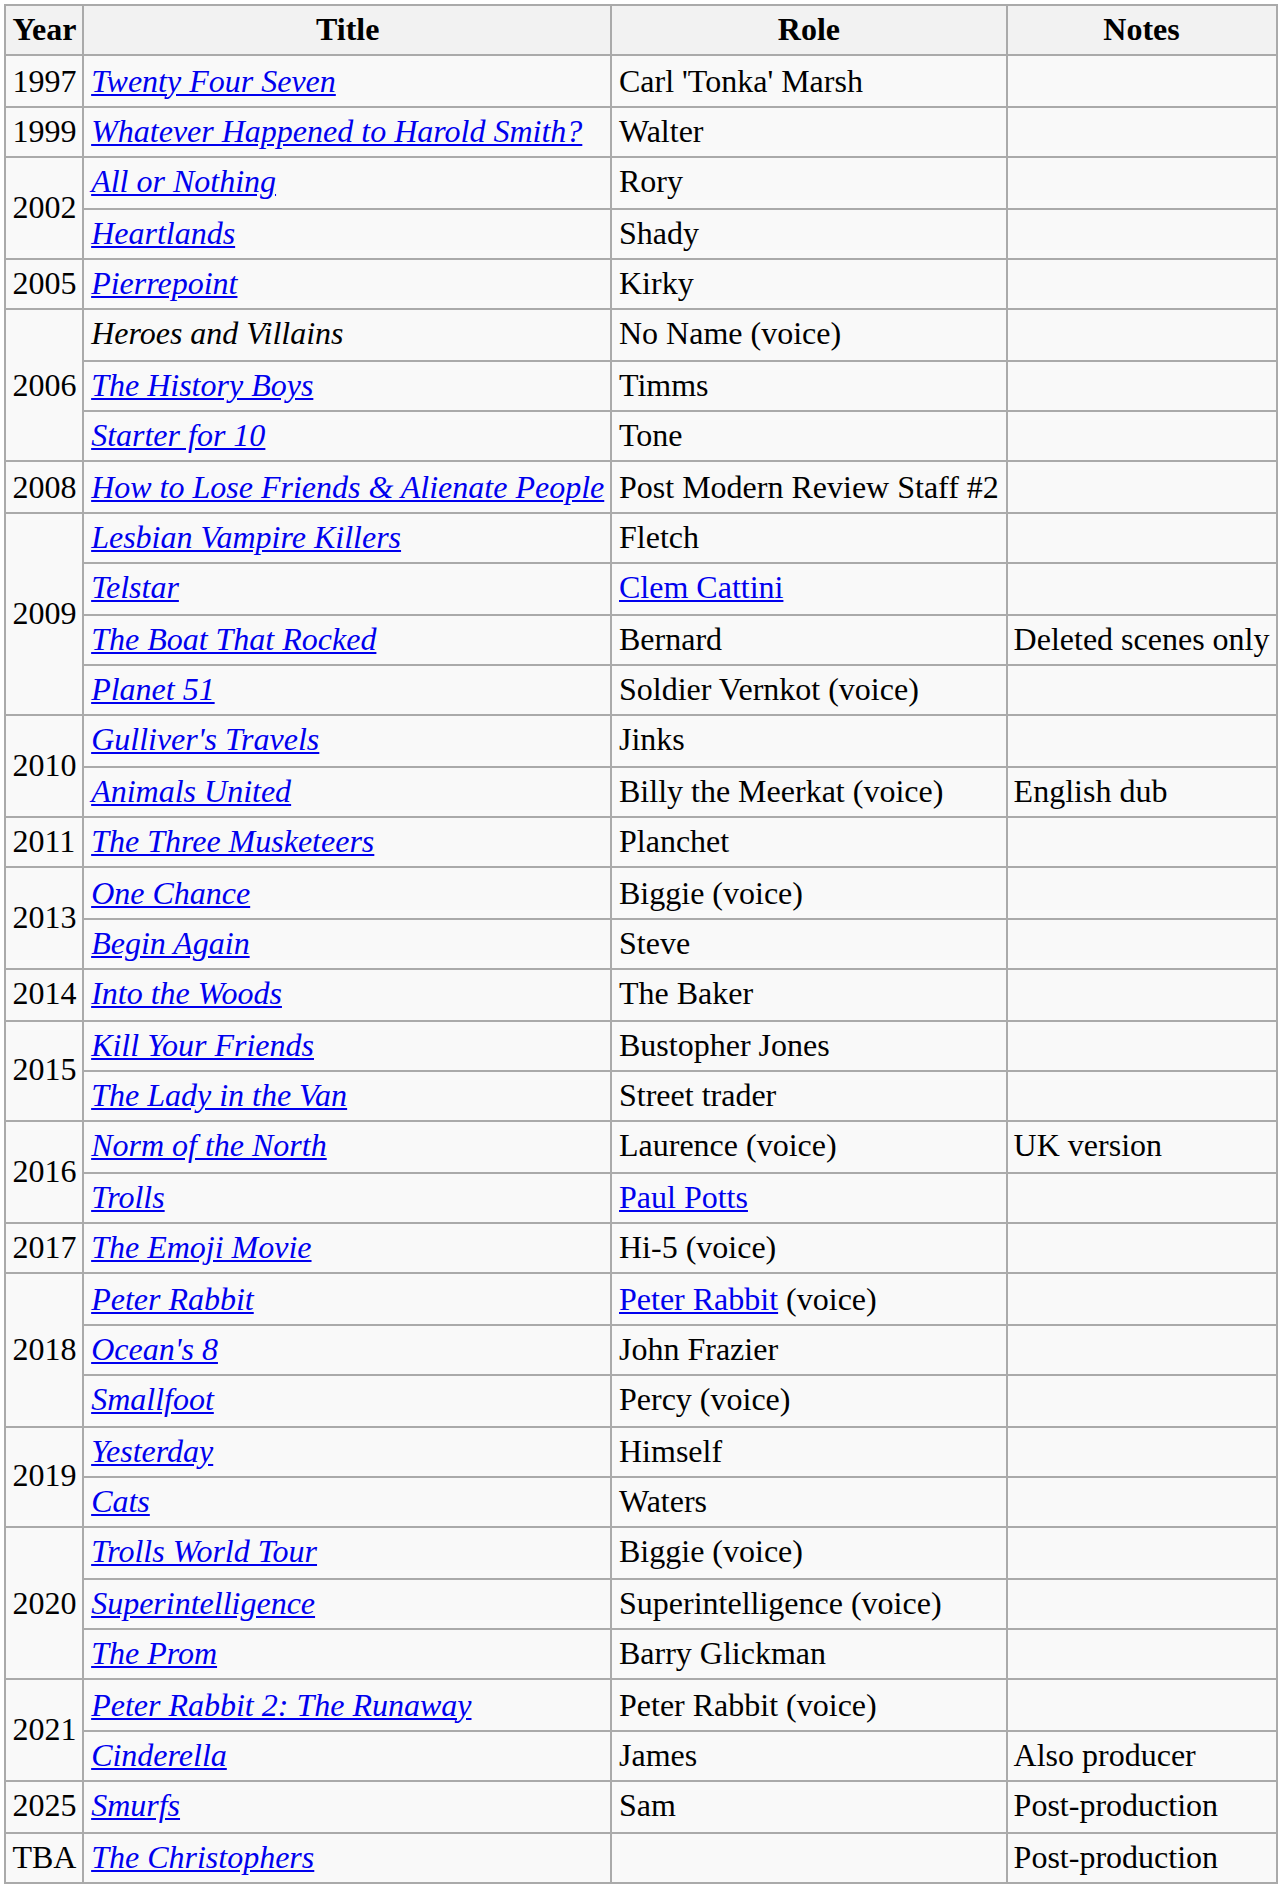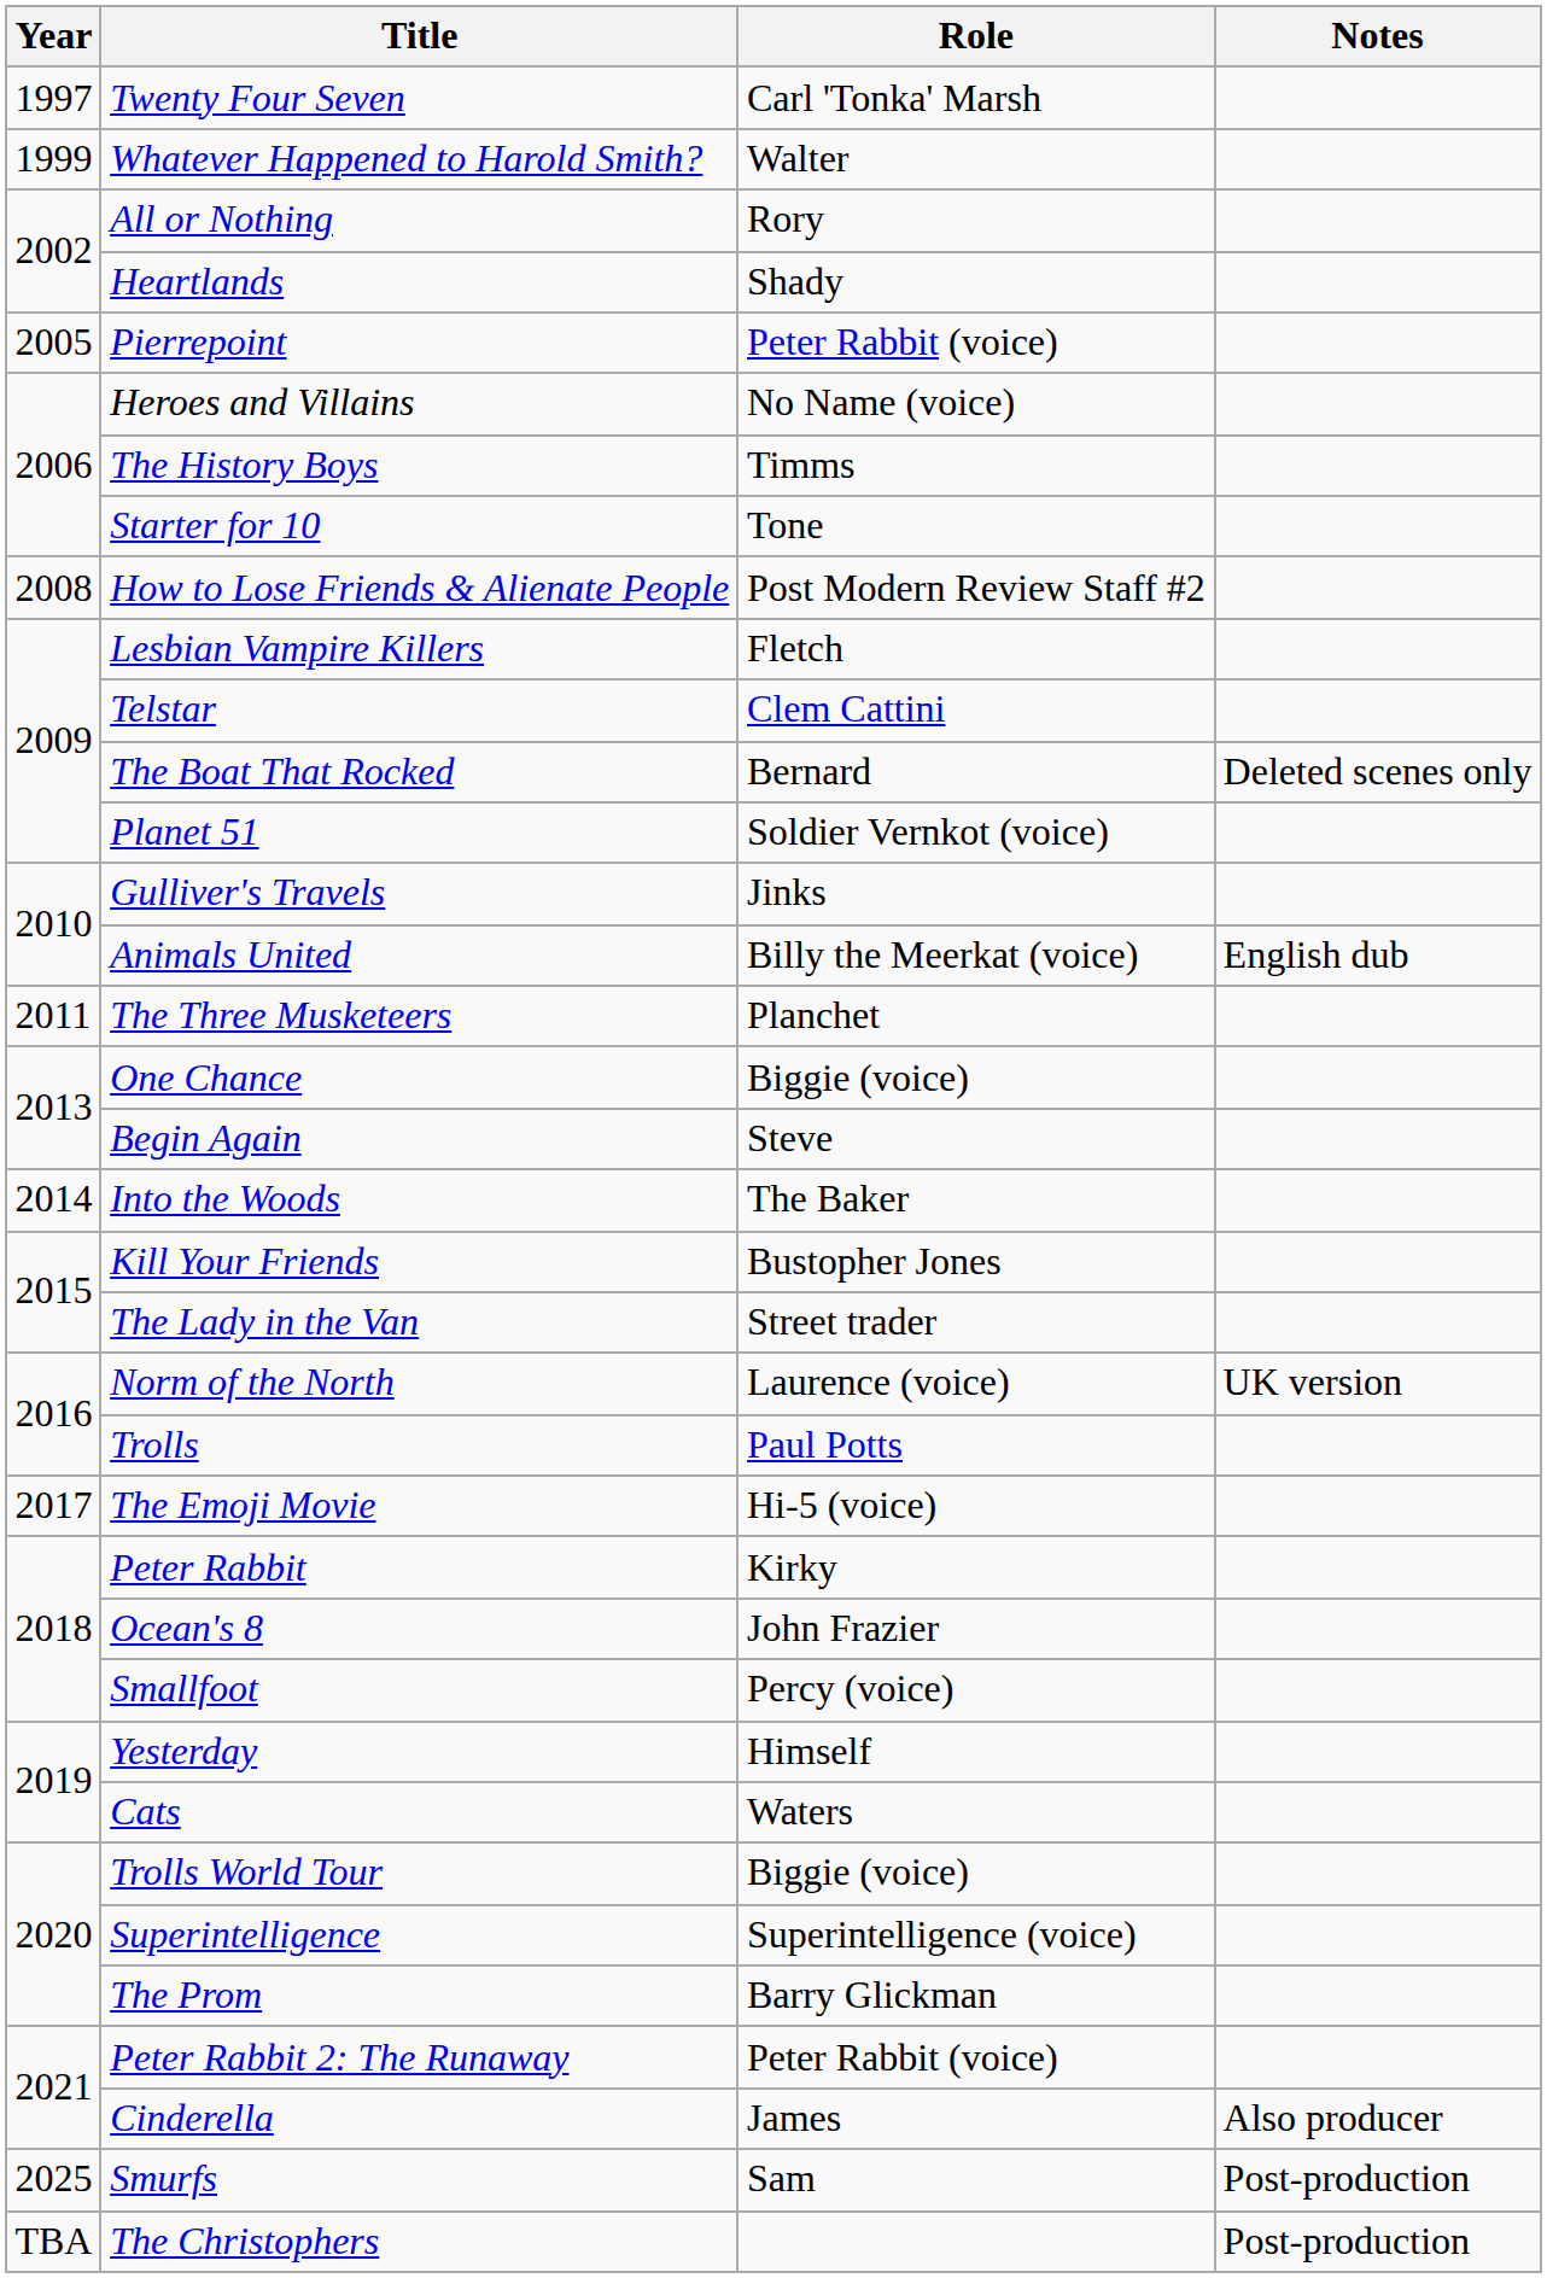Pierrepoint | Role: Kirky -> Peter Rabbit (voice)
Peter Rabbit | Role: Peter Rabbit (voice) -> Kirky
